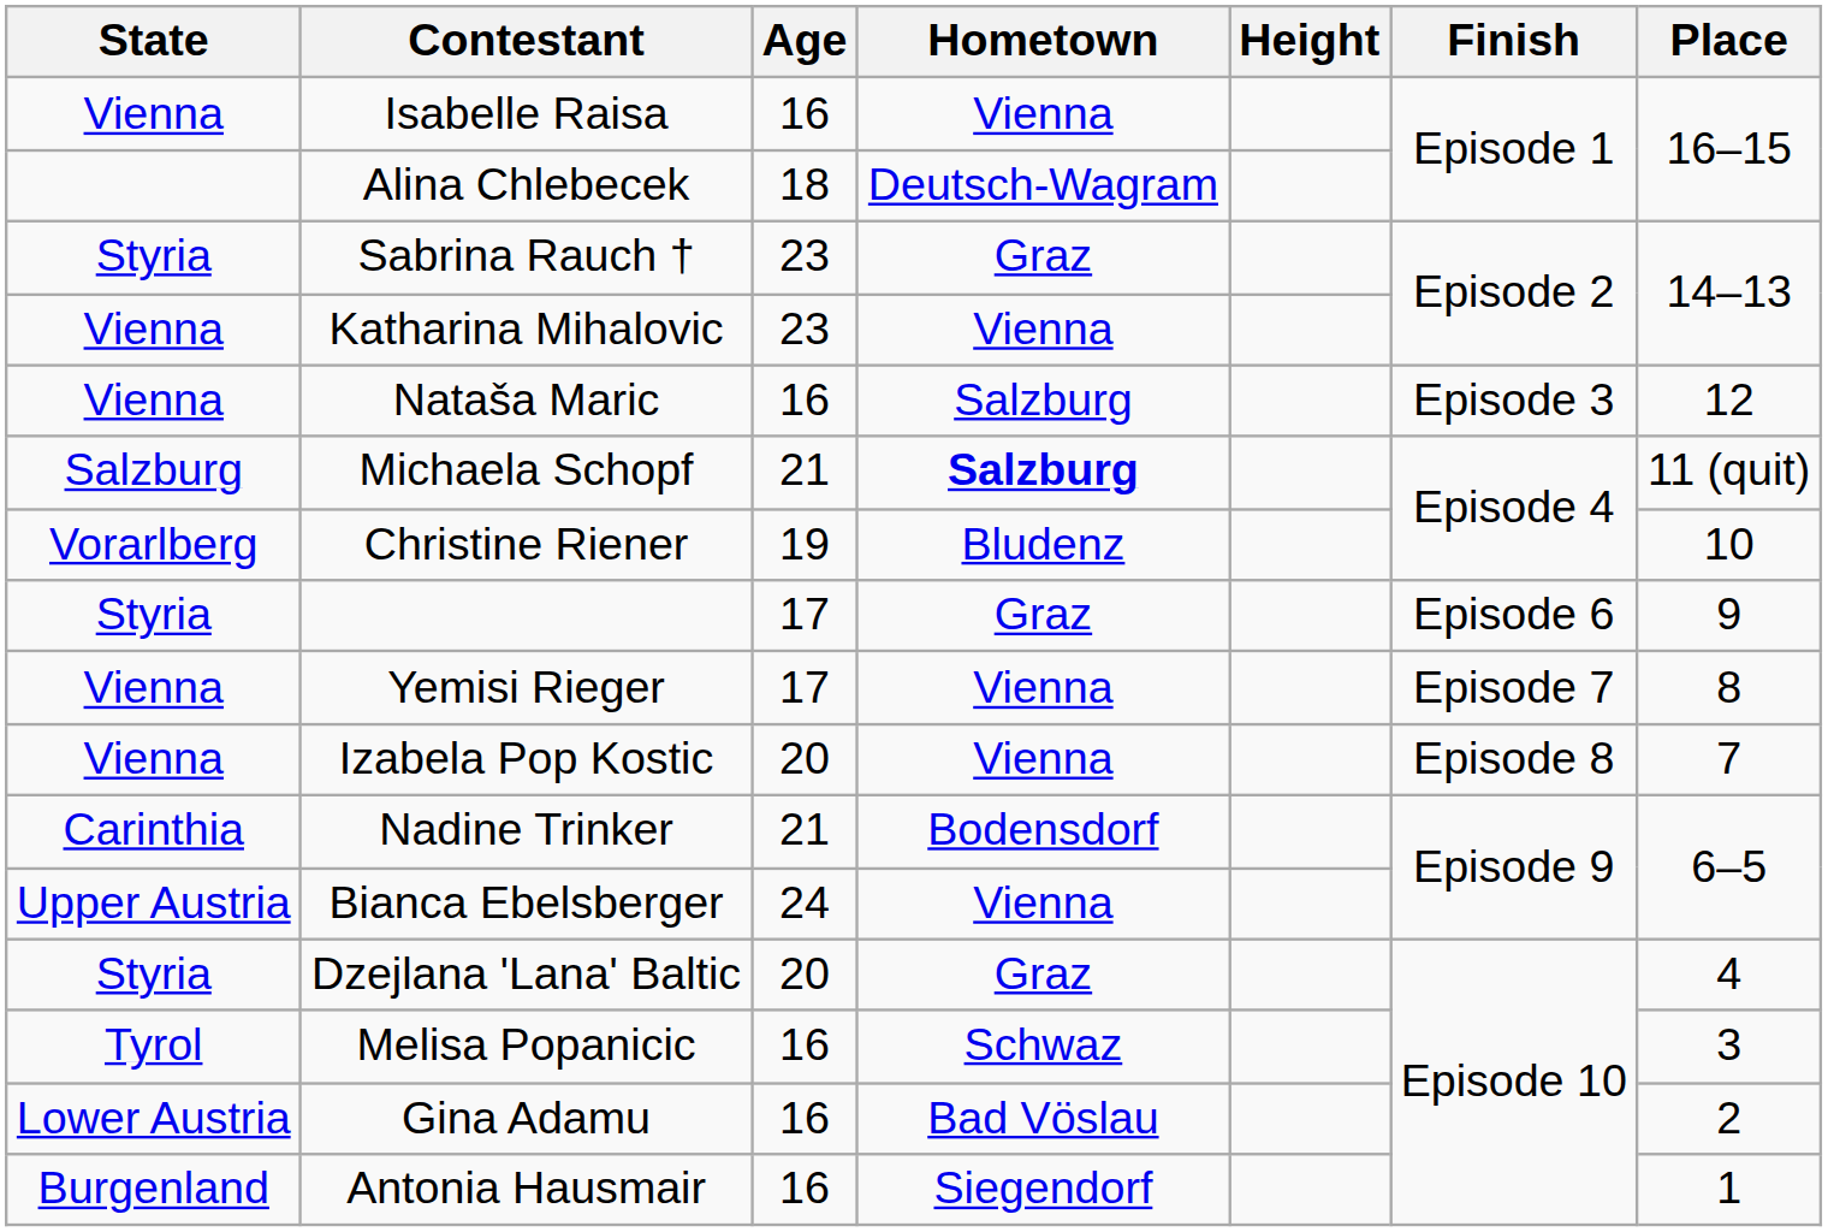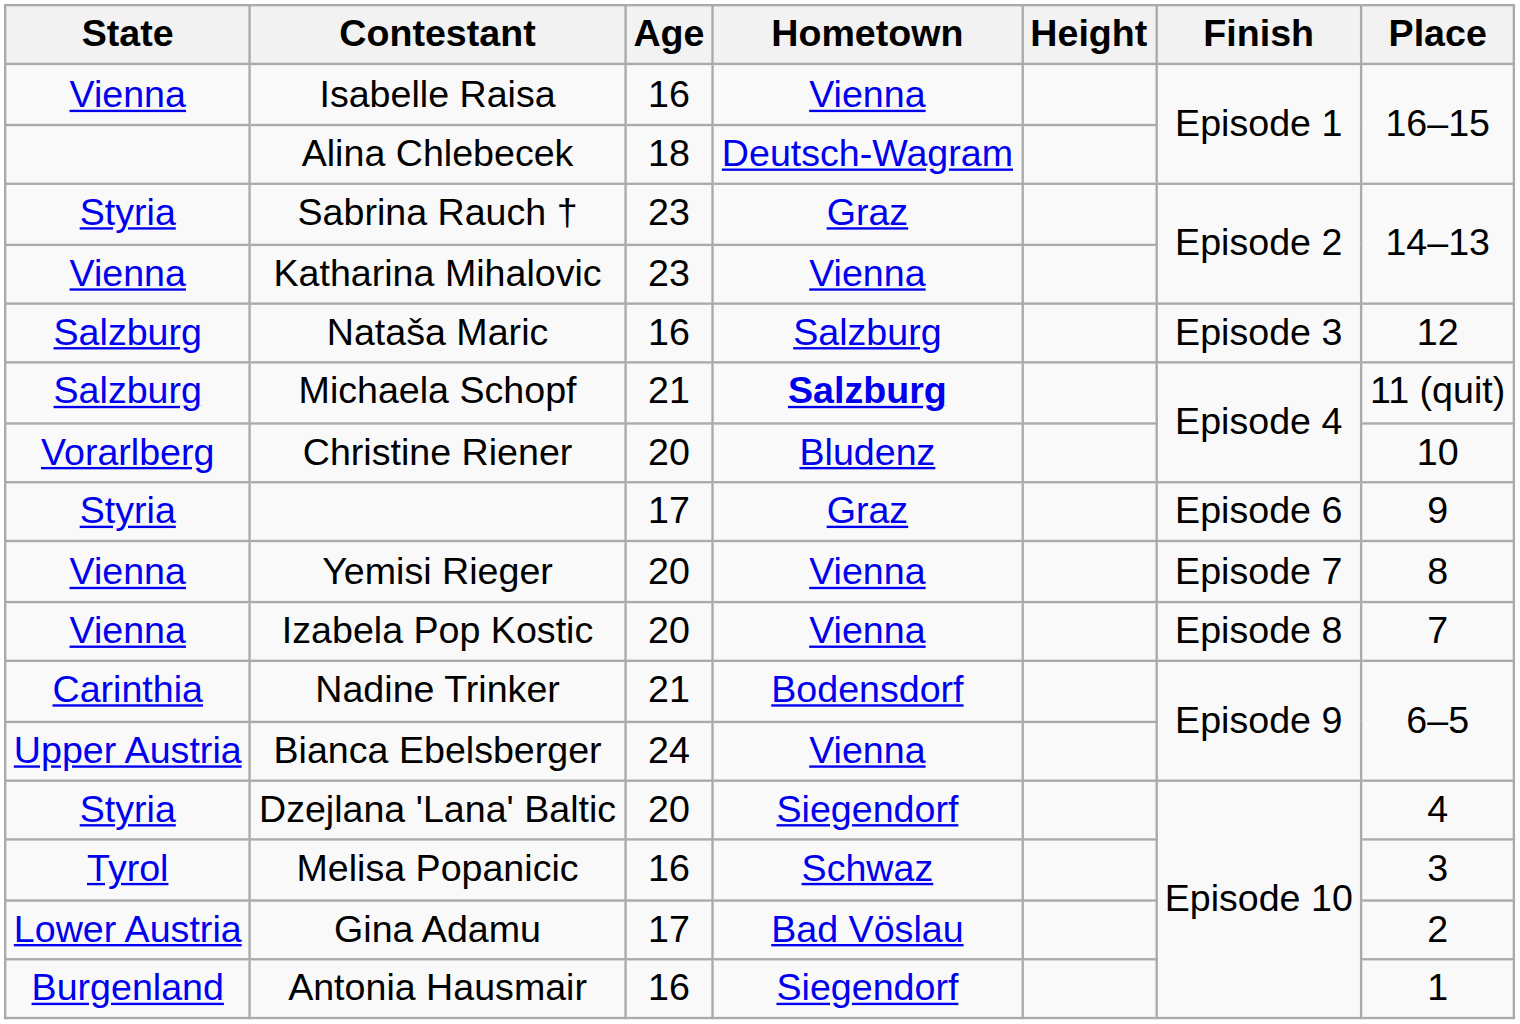Nataša Maric | State: Vienna -> Salzburg
Christine Riener | Age: 19 -> 20
Yemisi Rieger | Age: 17 -> 20
Dzejlana 'Lana' Baltic | Hometown: Graz -> Siegendorf
Gina Adamu | Age: 16 -> 17
